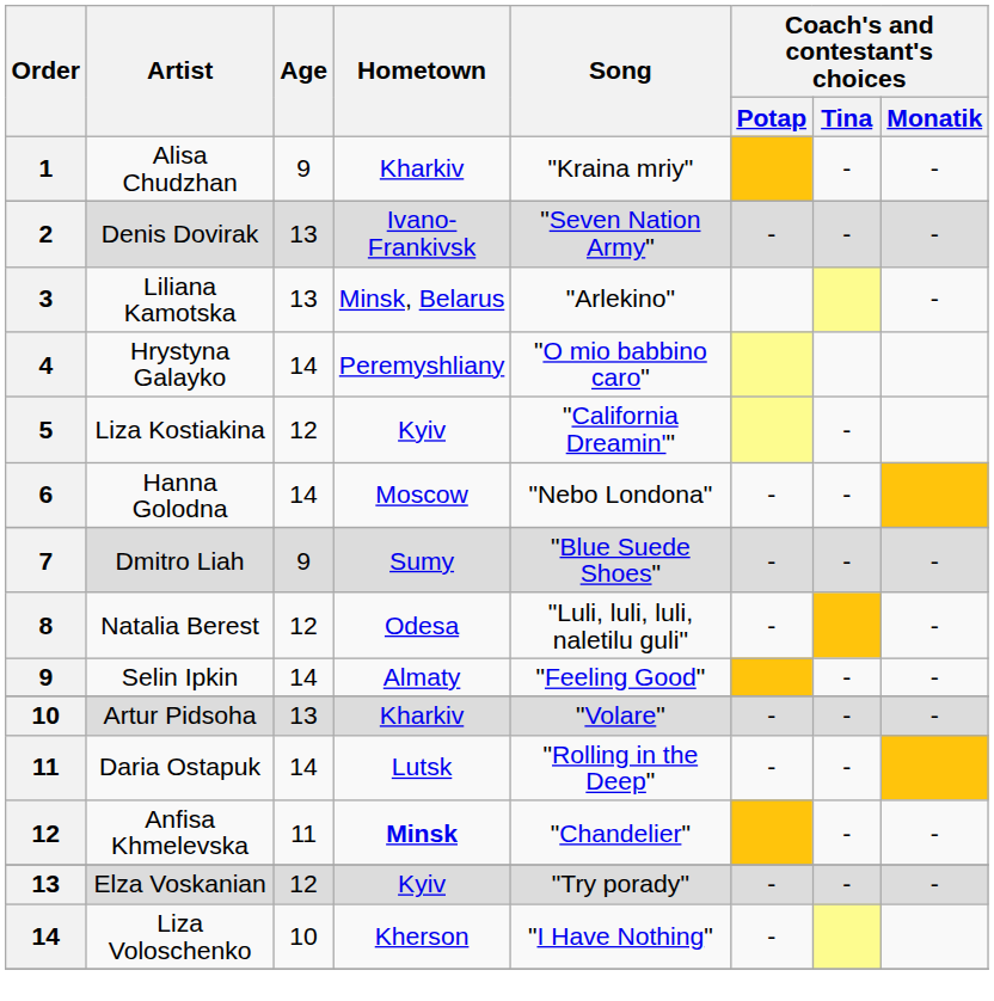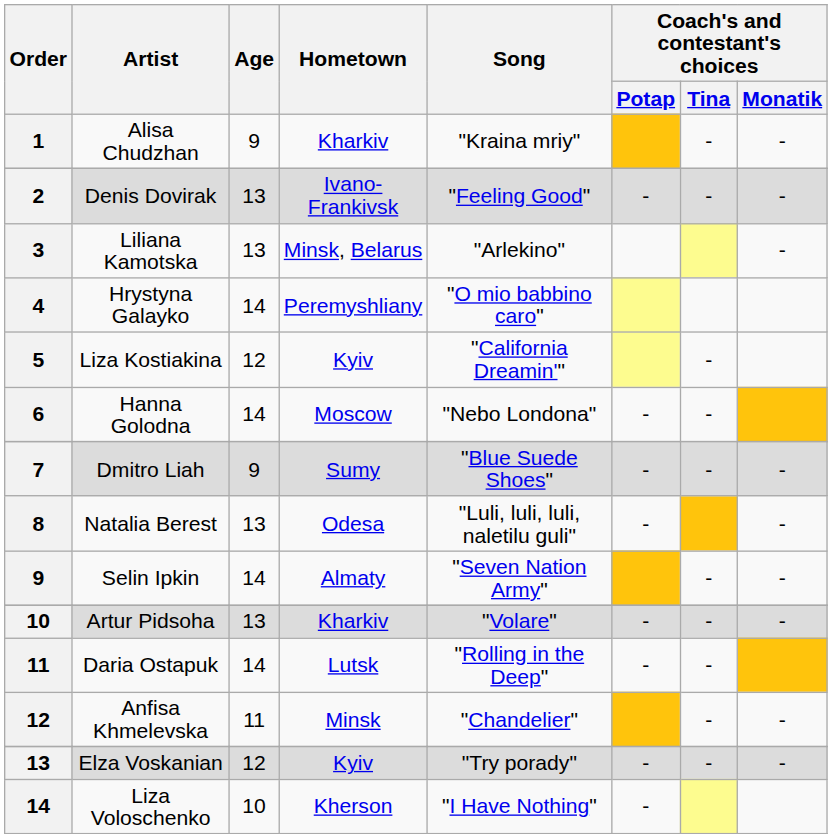Denis Dovirak | Song: "Seven Nation Army" -> "Feeling Good"
Natalia Berest | Age: 12 -> 13
Selin Ipkin | Song: "Feeling Good" -> "Seven Nation Army"
Anfisa Khmelevska | Hometown: bold -> normal
